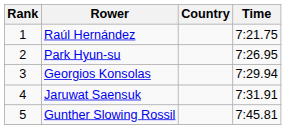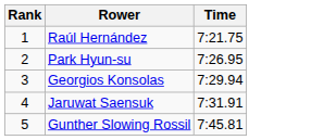- column: Country
